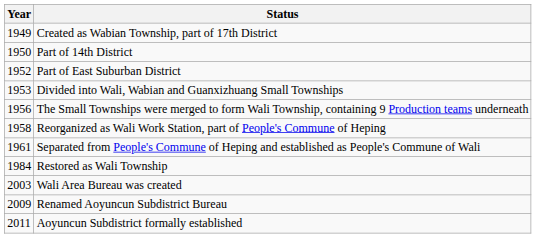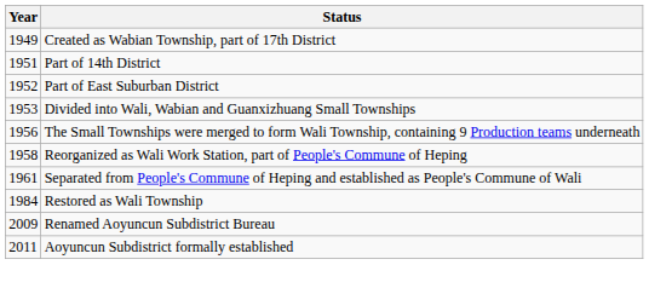Part of 14th District | Year: 1950 -> 1951
- row: 2003 | Wali Area Bureau was created
